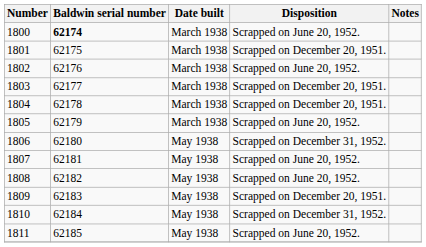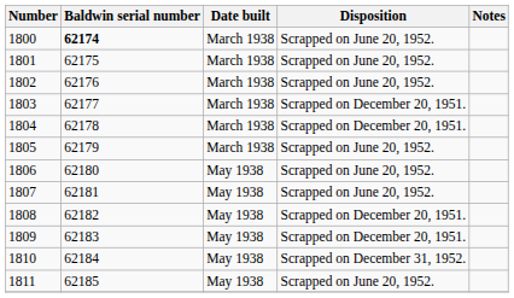1801 | Disposition: Scrapped on December 20, 1951. -> Scrapped on June 20, 1952.
1806 | Disposition: Scrapped on December 31, 1952. -> Scrapped on June 20, 1952.
1808 | Disposition: Scrapped on June 20, 1952. -> Scrapped on December 20, 1951.
